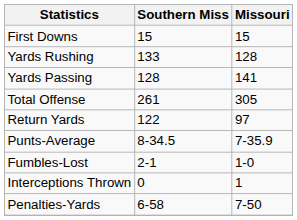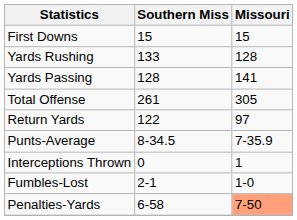rows swapped: Fumbles-Lost <-> Interceptions Thrown
Penalties-Yards | Missouri: no background -> lightsalmon background
